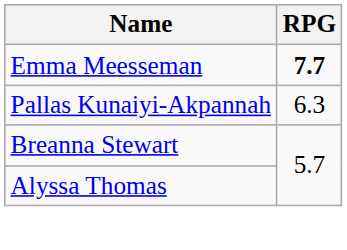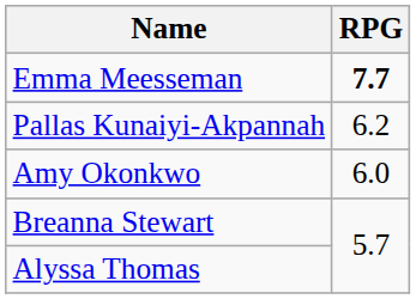Pallas Kunaiyi-Akpannah | RPG: 6.3 -> 6.2
+ row: Amy Okonkwo | 6.0
